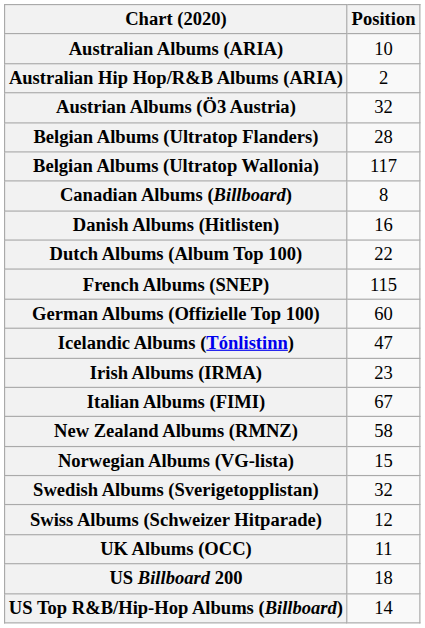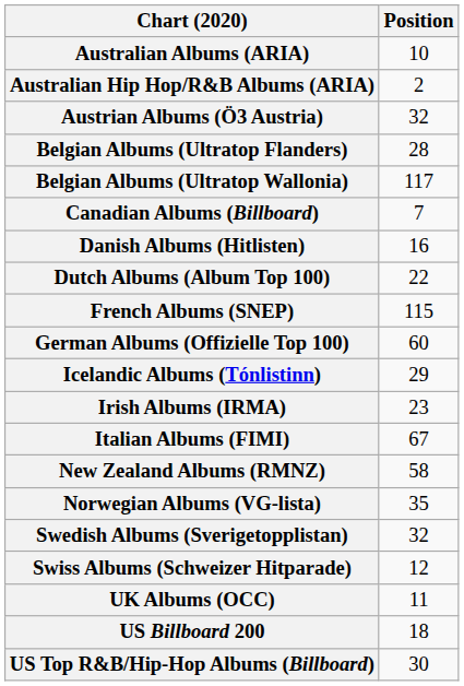Canadian Albums (Billboard) | Position: 8 -> 7
Icelandic Albums (Tónlistinn) | Position: 47 -> 29
Norwegian Albums (VG-lista) | Position: 15 -> 35
US Top R&B/Hip-Hop Albums (Billboard) | Position: 14 -> 30
